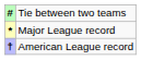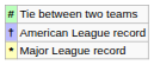rows swapped: † <-> *
